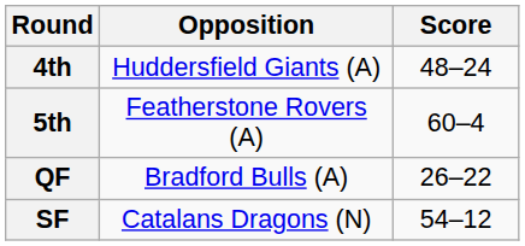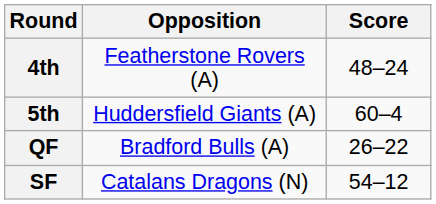4th | Opposition: Huddersfield Giants (A) -> Featherstone Rovers (A)
5th | Opposition: Featherstone Rovers (A) -> Huddersfield Giants (A)
